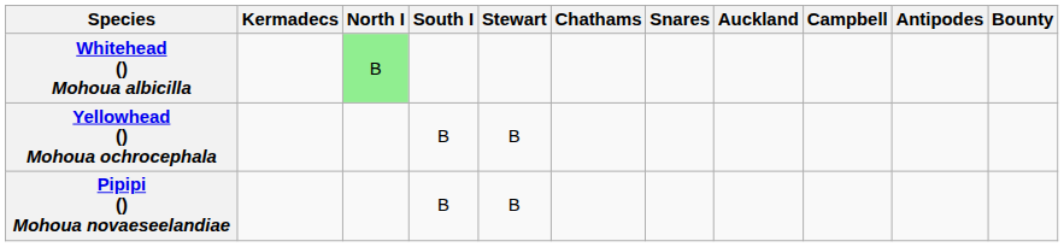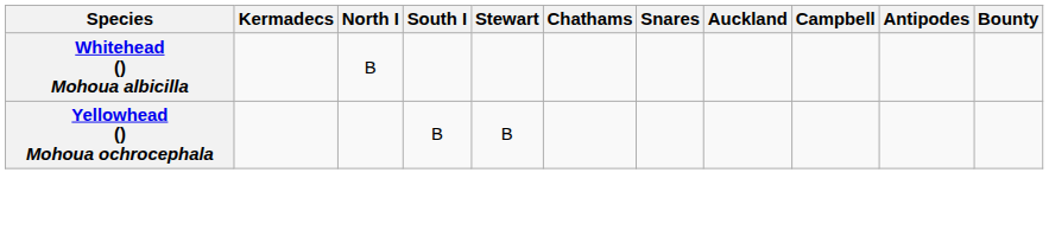Whitehead () Mohoua albicilla | North I: lightgreen background -> no background
- row: Pipipi () Mohoua novaeseelandiae | B | B
